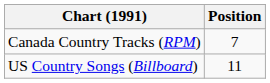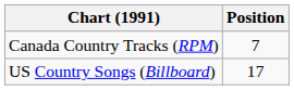US Country Songs (Billboard) | Position: 11 -> 17
